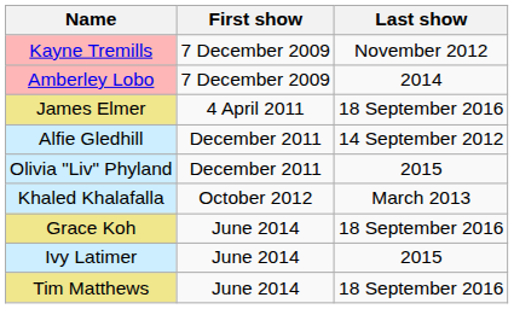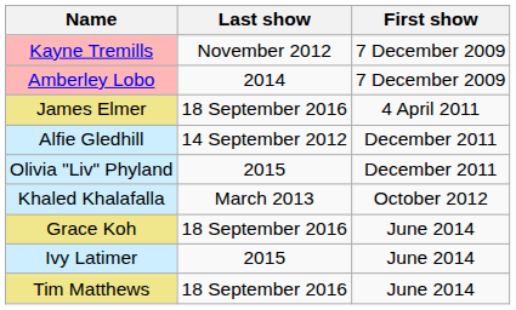columns swapped: First show <-> Last show
